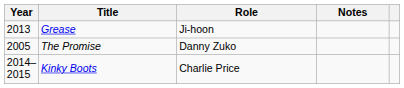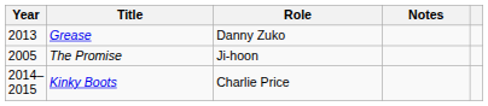Grease | Role: Ji-hoon -> Danny Zuko
The Promise | Role: Danny Zuko -> Ji-hoon
